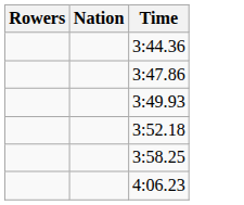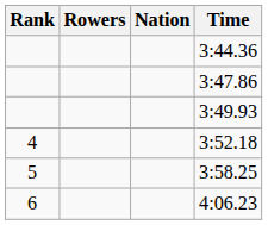+ column: Rank | 4 | 5 | 6
